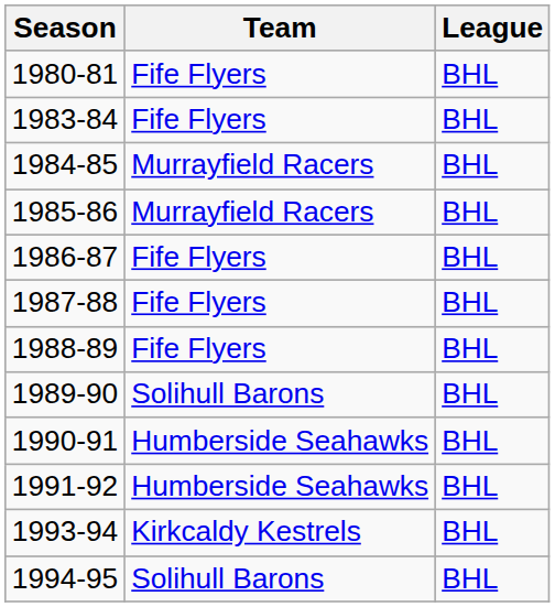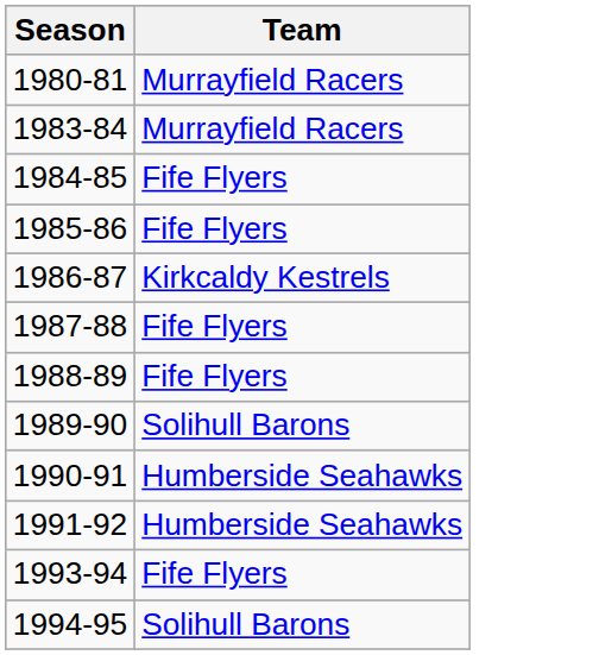- column: League | BHL | BHL | BHL | BHL | BHL | BHL | BHL | BHL | BHL | BHL | BHL | BHL
1980-81 | Team: Fife Flyers -> Murrayfield Racers
1983-84 | Team: Fife Flyers -> Murrayfield Racers
1984-85 | Team: Murrayfield Racers -> Fife Flyers
1985-86 | Team: Murrayfield Racers -> Fife Flyers
1986-87 | Team: Fife Flyers -> Kirkcaldy Kestrels
1993-94 | Team: Kirkcaldy Kestrels -> Fife Flyers
